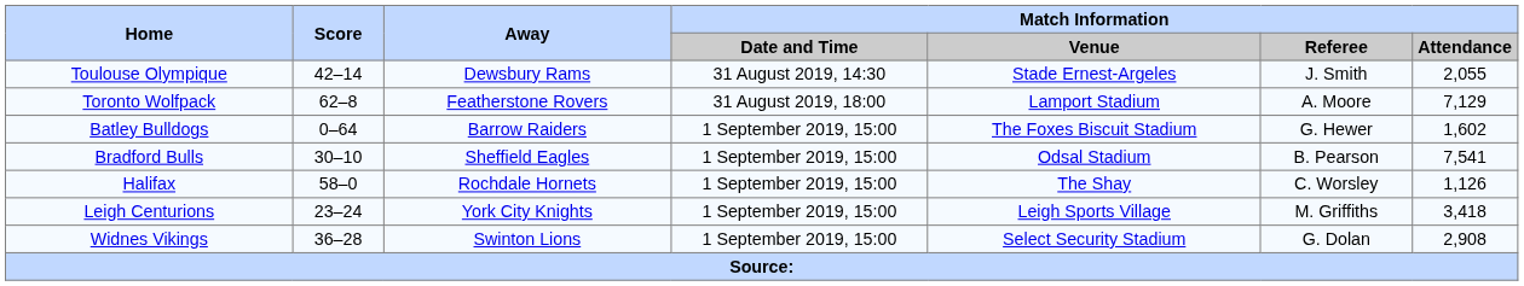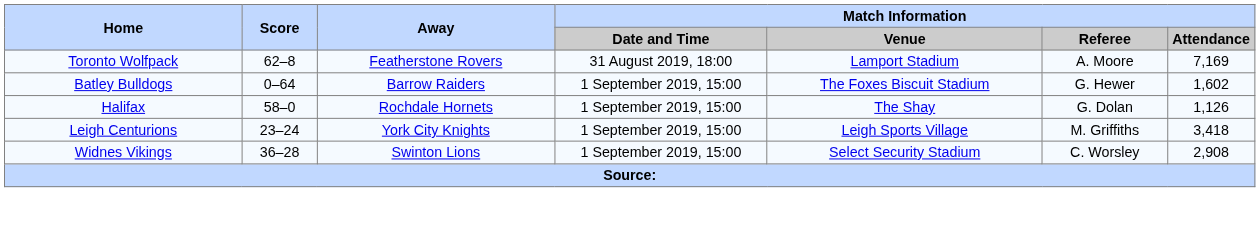- row: Toulouse Olympique | 42–14 | Dewsbury Rams | 31 August 2019, 14:30 | Stade Ernest-Argeles | J. Smith | 2,055
Toronto Wolfpack | Match Information / Attendance: 7,129 -> 7,169
- row: Bradford Bulls | 30–10 | Sheffield Eagles | 1 September 2019, 15:00 | Odsal Stadium | B. Pearson | 7,541
Halifax | Match Information / Referee: C. Worsley -> G. Dolan
Widnes Vikings | Match Information / Referee: G. Dolan -> C. Worsley
